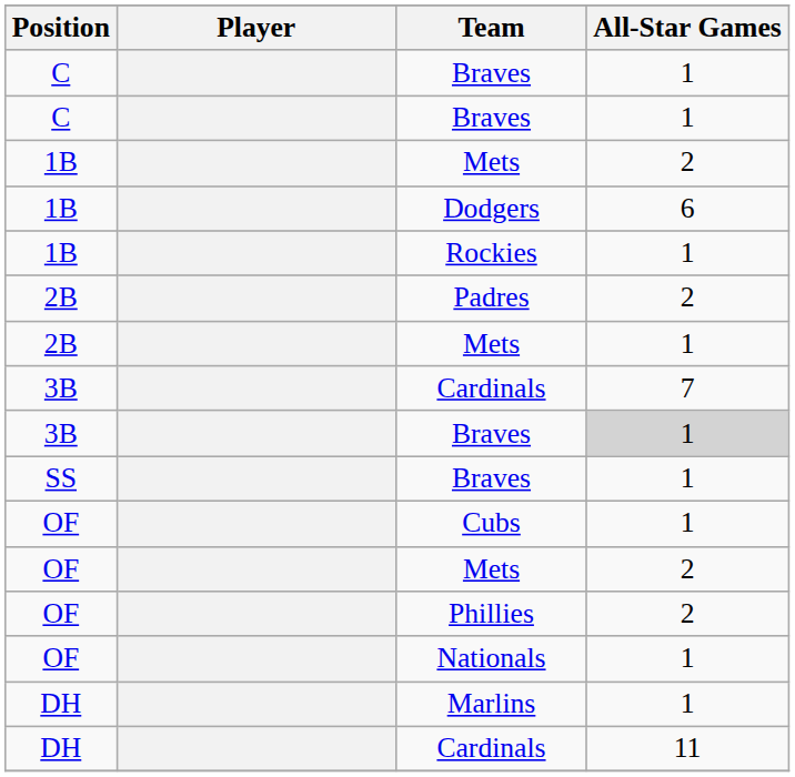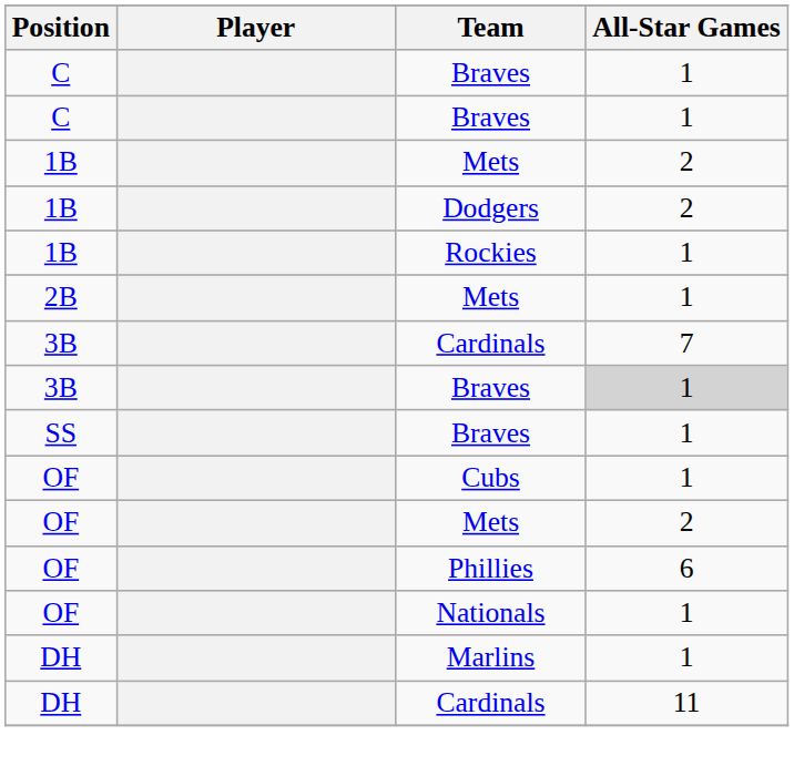Dodgers | All-Star Games: 6 -> 2
- row: 2B | Padres | 2
Phillies | All-Star Games: 2 -> 6
